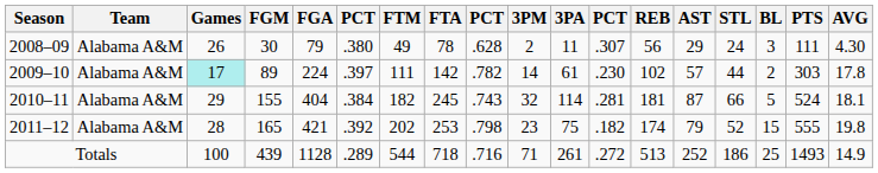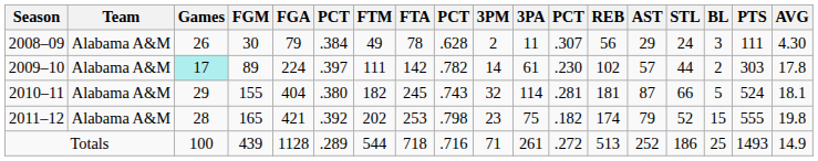2008–09 | column 6: .380 -> .384
2010–11 | column 6: .384 -> .380
